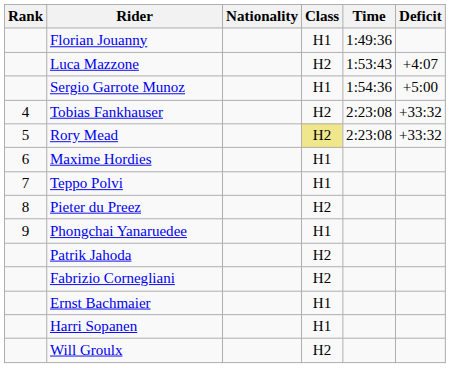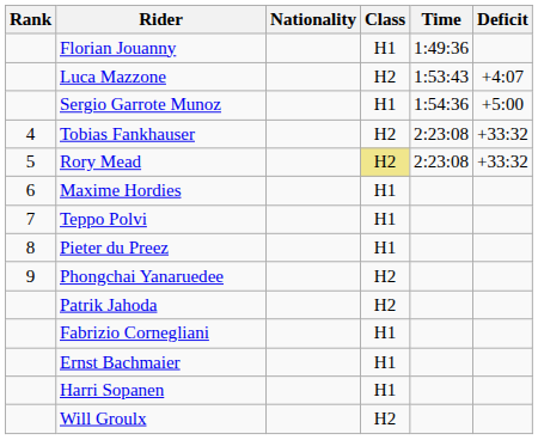Pieter du Preez | Class: H2 -> H1
Phongchai Yanaruedee | Class: H1 -> H2
Fabrizio Cornegliani | Class: H2 -> H1
